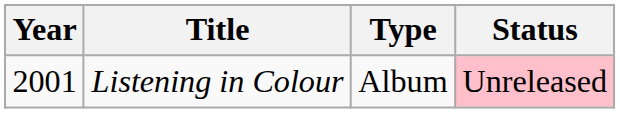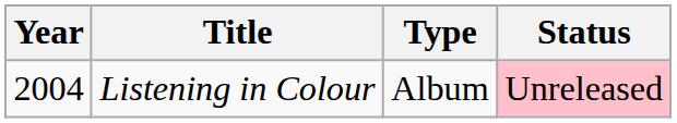Listening in Colour | Year: 2001 -> 2004
